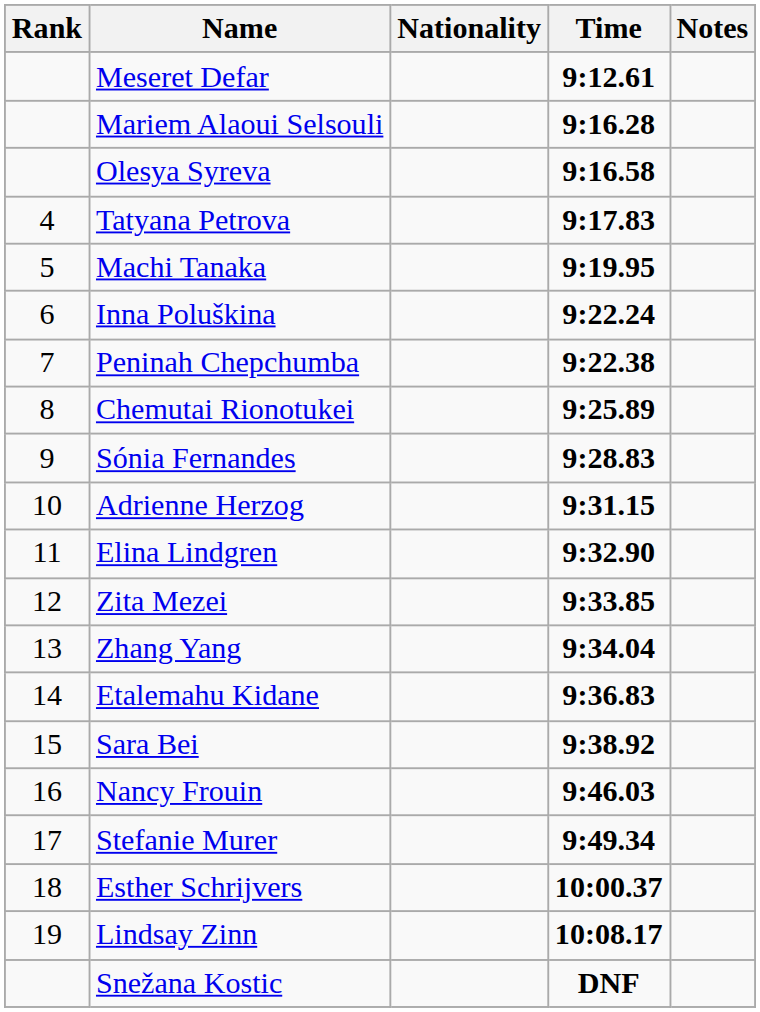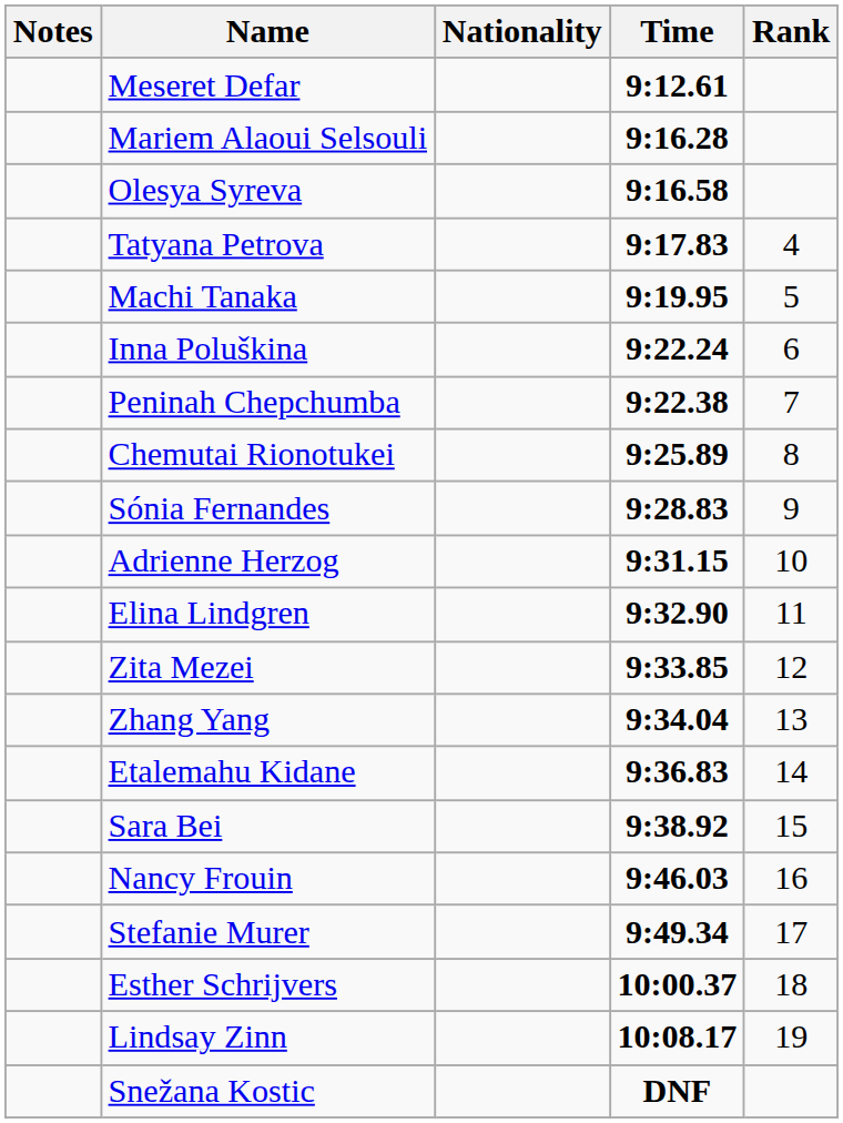columns swapped: Rank <-> Notes
